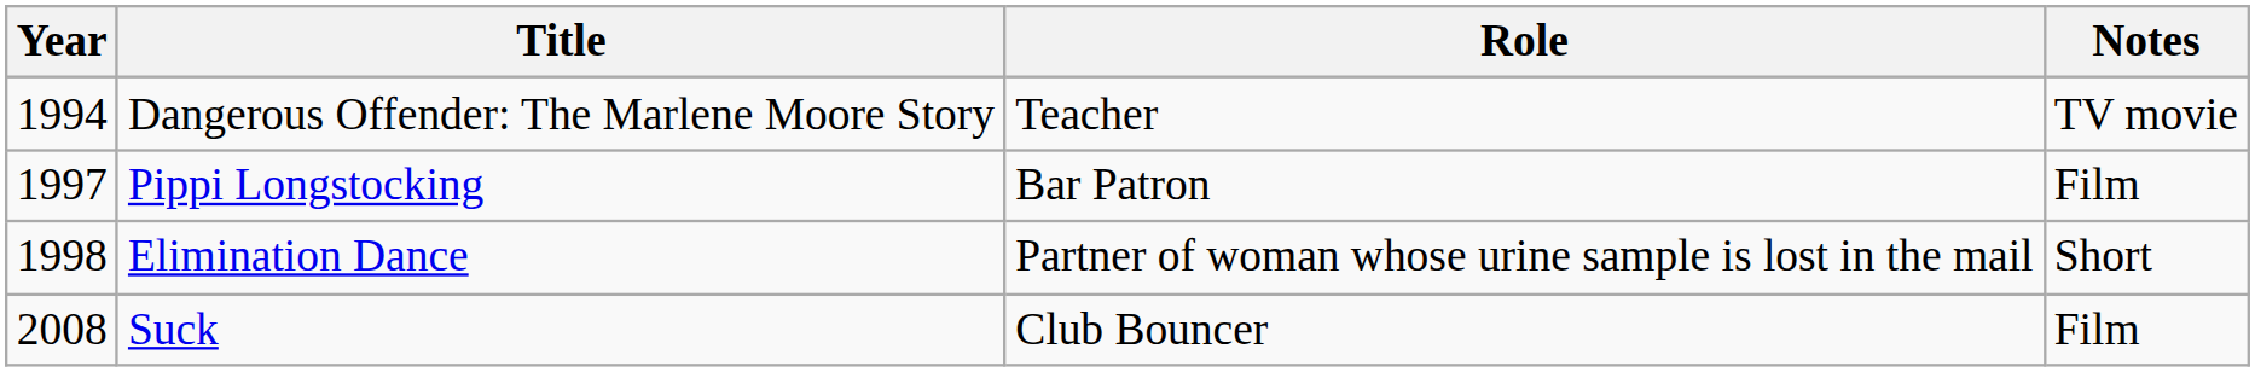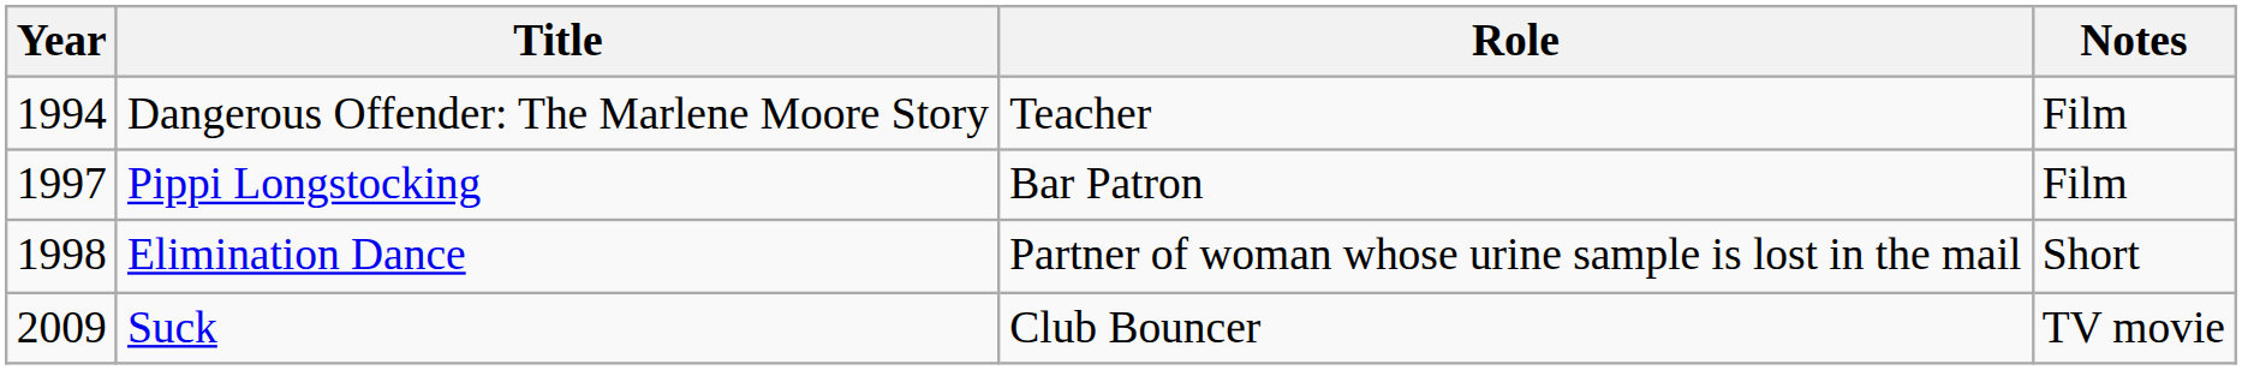Dangerous Offender: The Marlene Moore Story | Notes: TV movie -> Film
Suck | Year: 2008 -> 2009
Suck | Notes: Film -> TV movie
